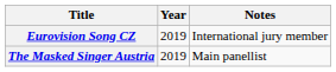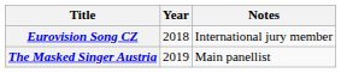Eurovision Song CZ | Year: 2019 -> 2018
